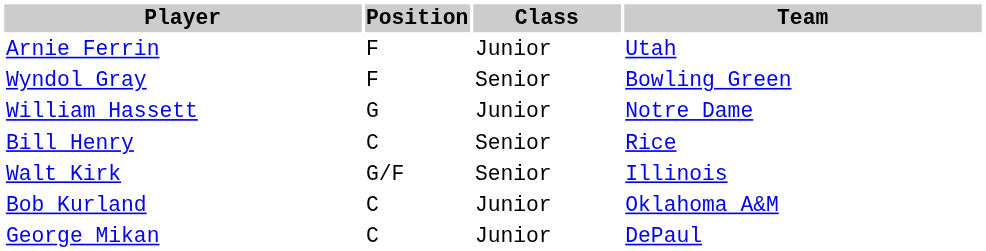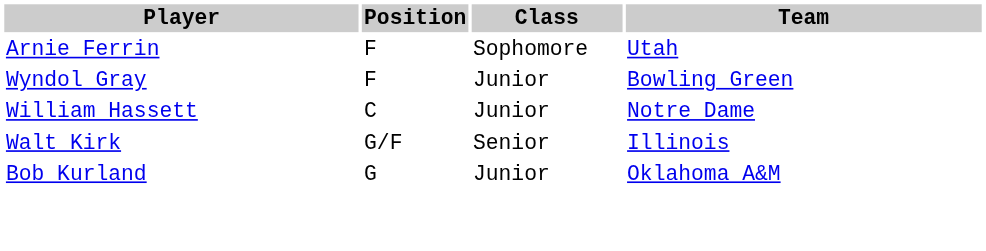Arnie Ferrin | Class: Junior -> Sophomore
Wyndol Gray | Class: Senior -> Junior
William Hassett | Position: G -> C
- row: Bill Henry | C | Senior | Rice
Bob Kurland | Position: C -> G
- row: George Mikan | C | Junior | DePaul
